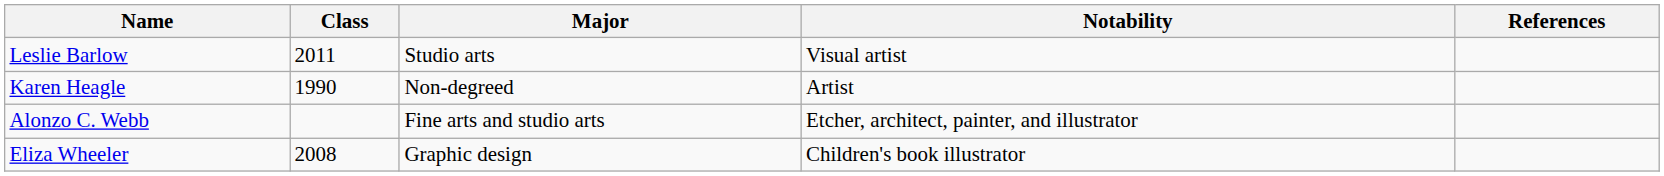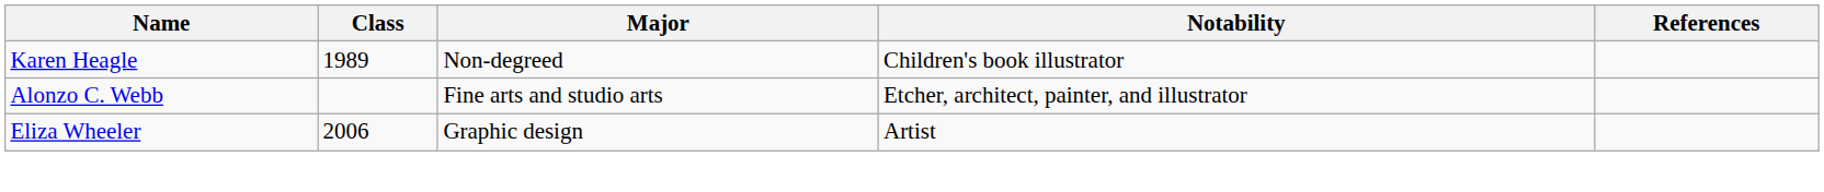- row: Leslie Barlow | 2011 | Studio arts | Visual artist
Karen Heagle | Class: 1990 -> 1989
Karen Heagle | Notability: Artist -> Children's book illustrator
Eliza Wheeler | Class: 2008 -> 2006
Eliza Wheeler | Notability: Children's book illustrator -> Artist
